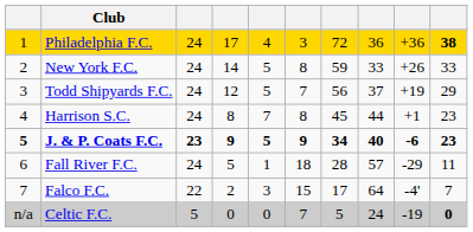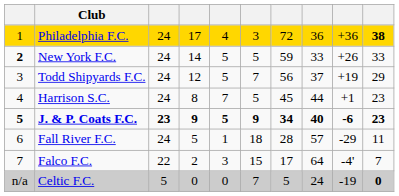New York F.C. | column 1: normal -> bold
New York F.C. | column 6: 8 -> 5
Harrison S.C. | column 6: 8 -> 5
